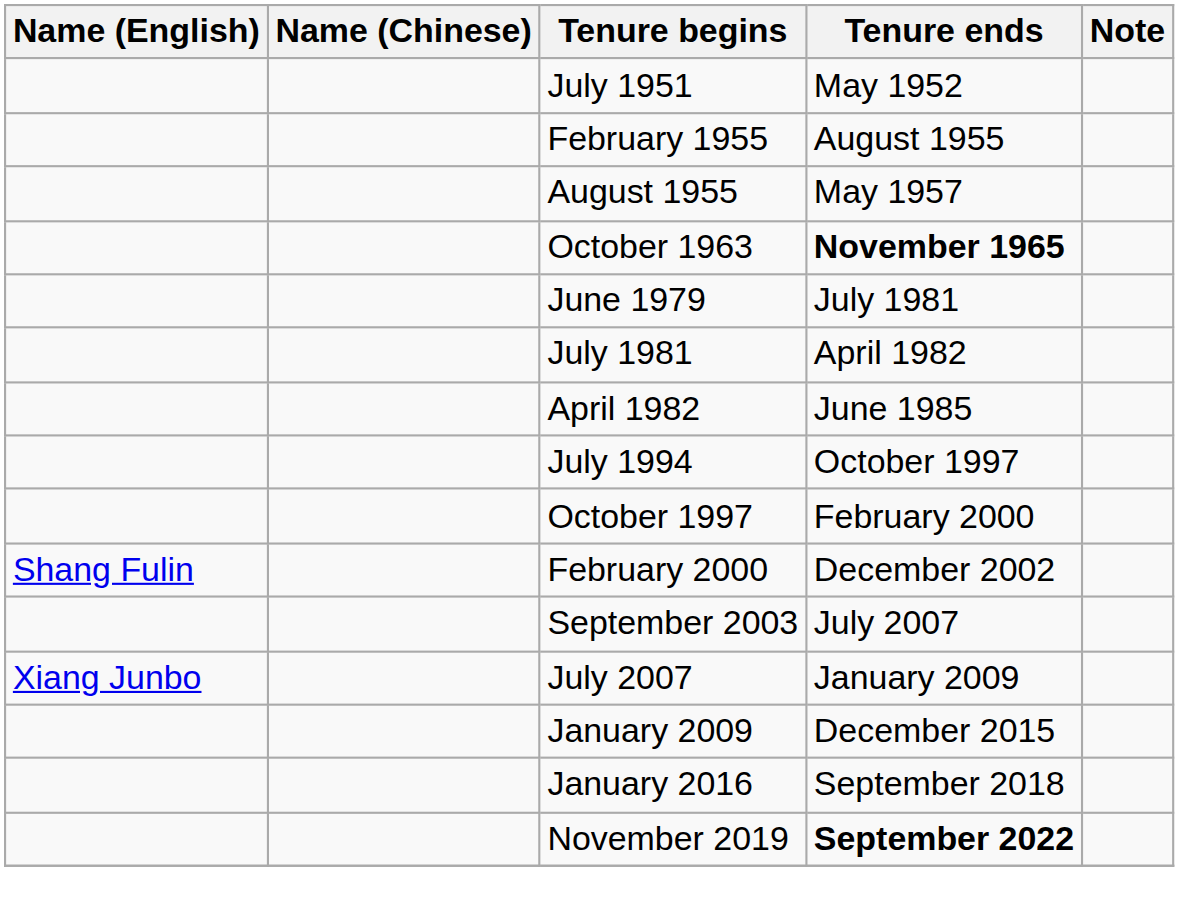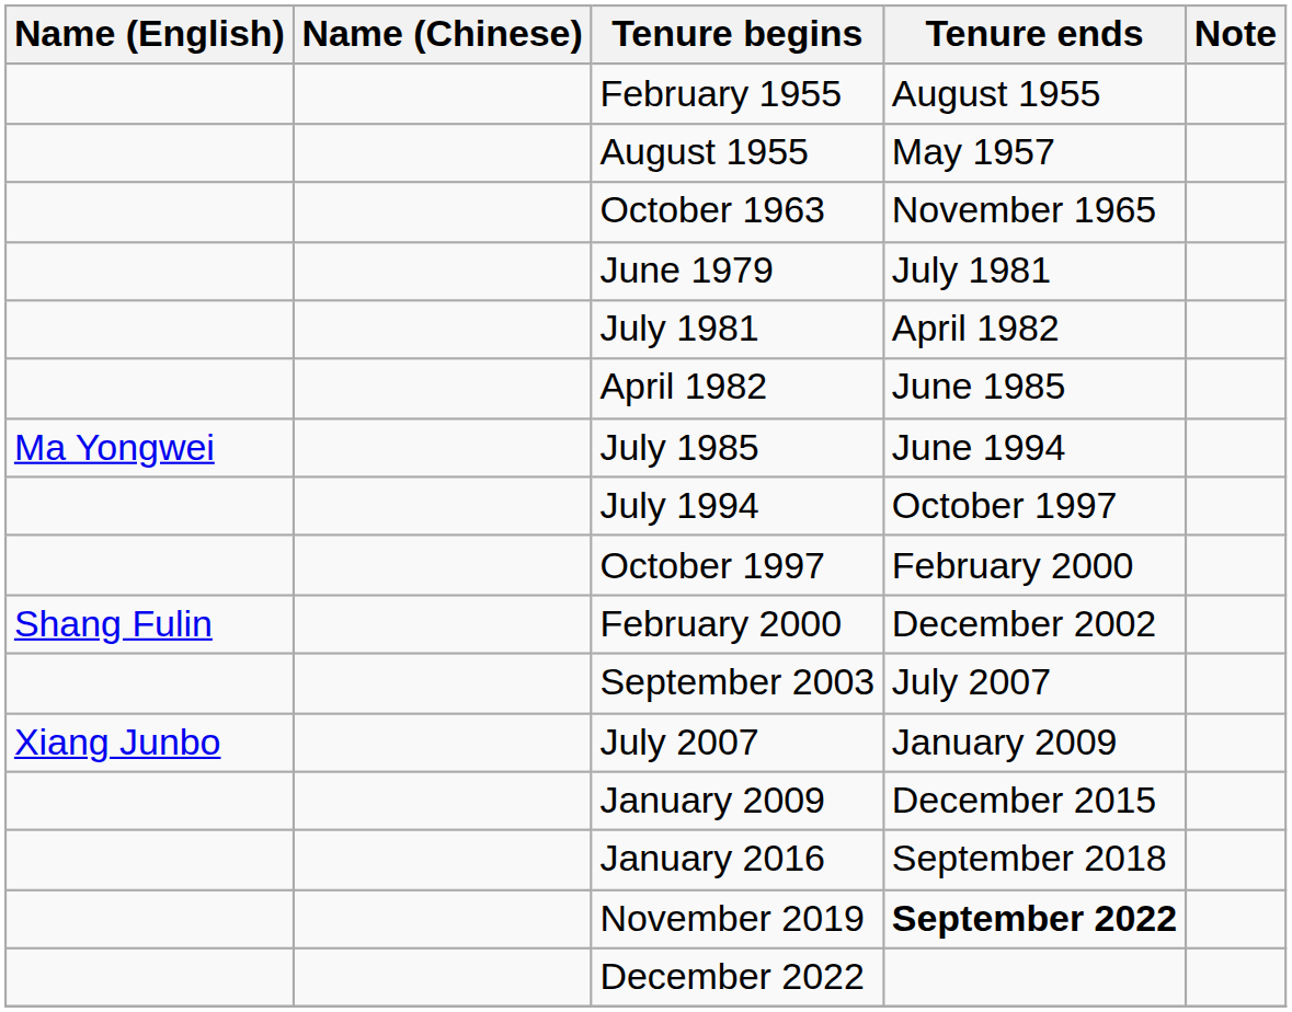- row: July 1951 | May 1952
October 1963 | Tenure ends: bold -> normal
+ row: Ma Yongwei | July 1985 | June 1994
+ row: December 2022
